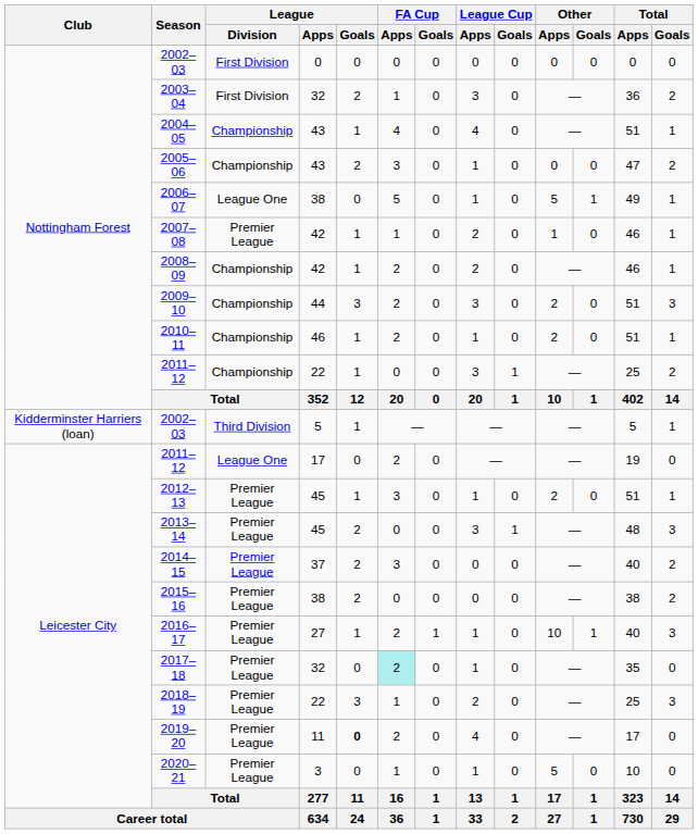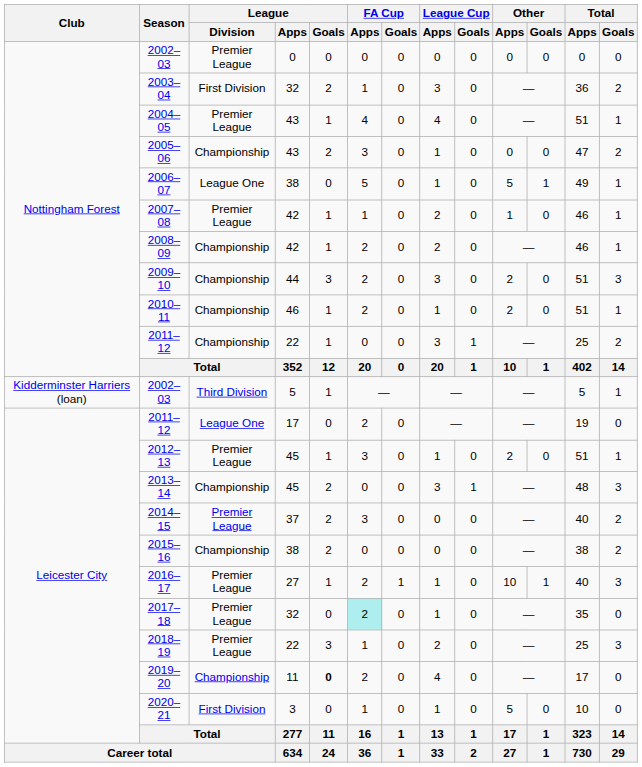2002–03 / 0 | League / Division: First Division -> Premier League
2004–05 | League / Division: Championship -> Premier League
2013–14 | League / Division: Premier League -> Championship
2015–16 | League / Division: Premier League -> Championship
2019–20 | League / Division: Premier League -> Championship
2020–21 | League / Division: Premier League -> First Division
